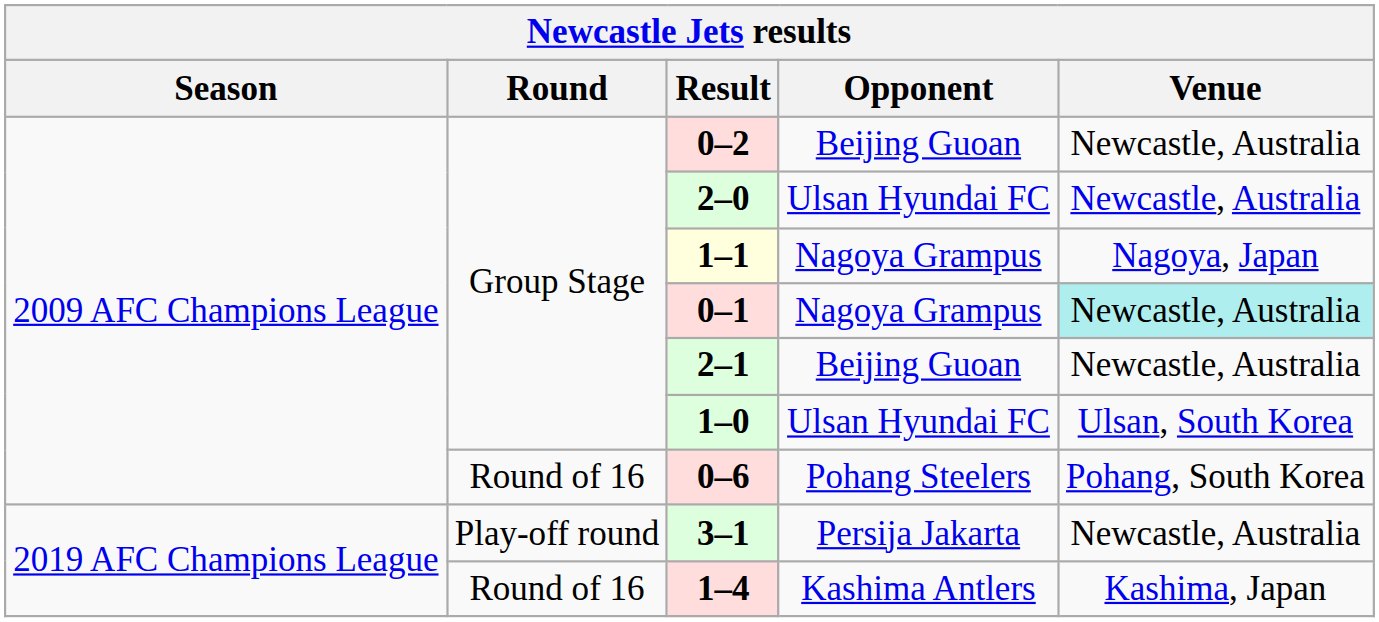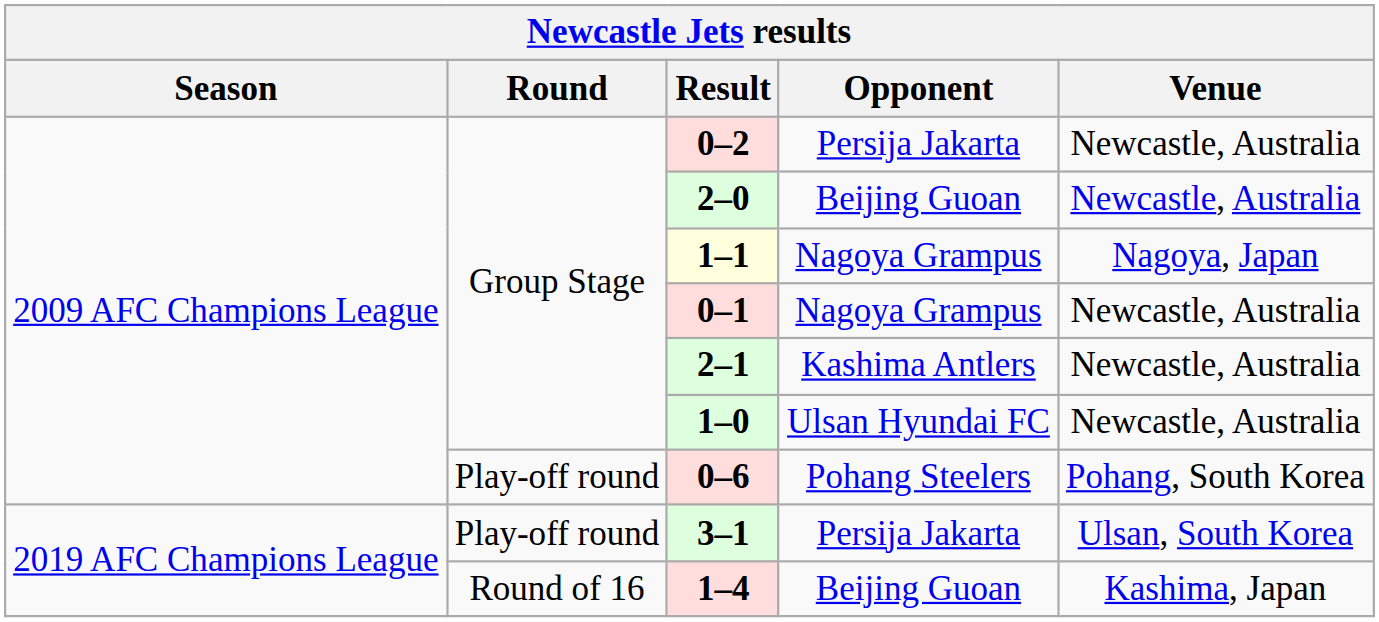0–2 | Opponent: Beijing Guoan -> Persija Jakarta
2–0 | Opponent: Ulsan Hyundai FC -> Beijing Guoan
0–1 | Venue: paleturquoise background -> no background
2–1 | Opponent: Beijing Guoan -> Kashima Antlers
1–0 | Venue: Ulsan, South Korea -> Newcastle, Australia
0–6 | Round: Round of 16 -> Play-off round
3–1 | Venue: Newcastle, Australia -> Ulsan, South Korea
1–4 | Opponent: Kashima Antlers -> Beijing Guoan
